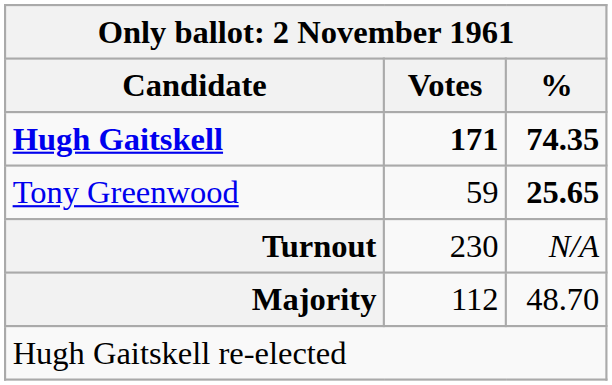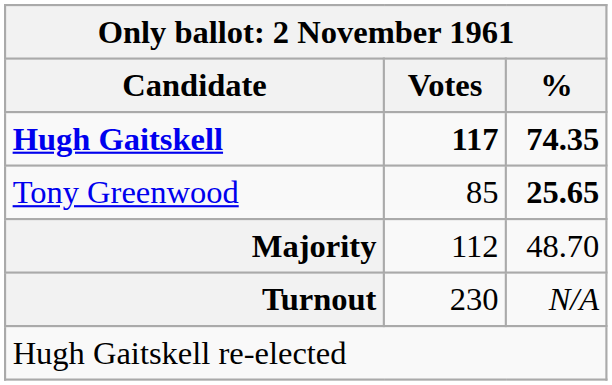Hugh Gaitskell | Votes: 171 -> 117
Tony Greenwood | Votes: 59 -> 85
rows swapped: Majority <-> Turnout
